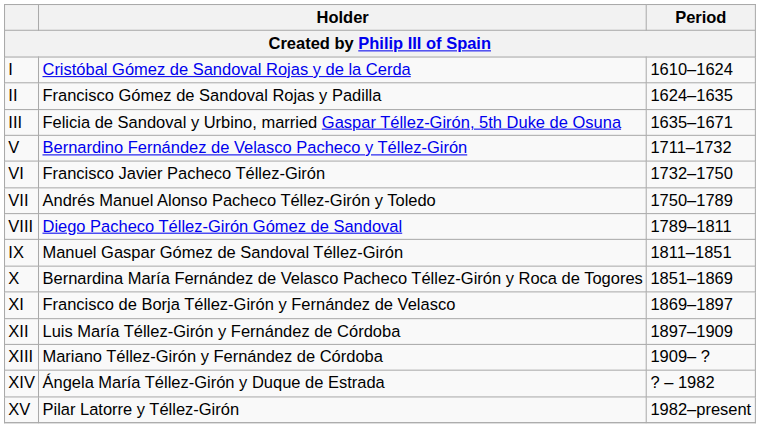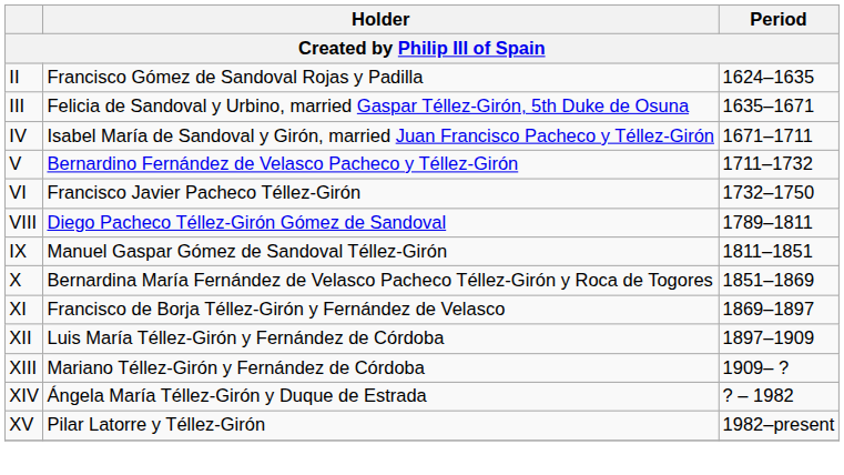- row: I | Cristóbal Gómez de Sandoval Rojas y de la Cerda | 1610–1624
+ row: IV | Isabel María de Sandoval y Girón, married Juan Francisco Pacheco y Téllez-Girón | 1671–1711
- row: VII | Andrés Manuel Alonso Pacheco Téllez-Girón y Toledo | 1750–1789
